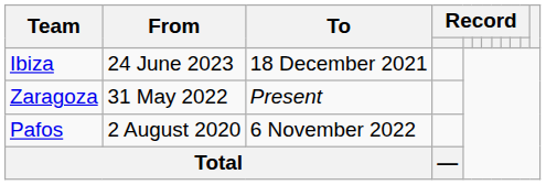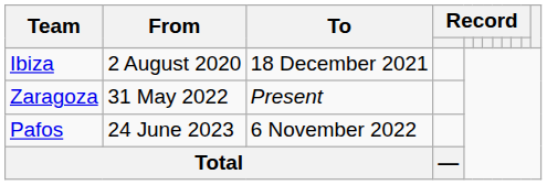Ibiza | From: 24 June 2023 -> 2 August 2020
Pafos | From: 2 August 2020 -> 24 June 2023
